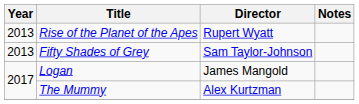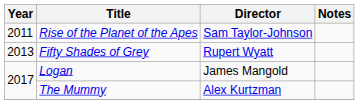Rise of the Planet of the Apes | Year: 2013 -> 2011
Rise of the Planet of the Apes | Director: Rupert Wyatt -> Sam Taylor-Johnson
Fifty Shades of Grey | Director: Sam Taylor-Johnson -> Rupert Wyatt
